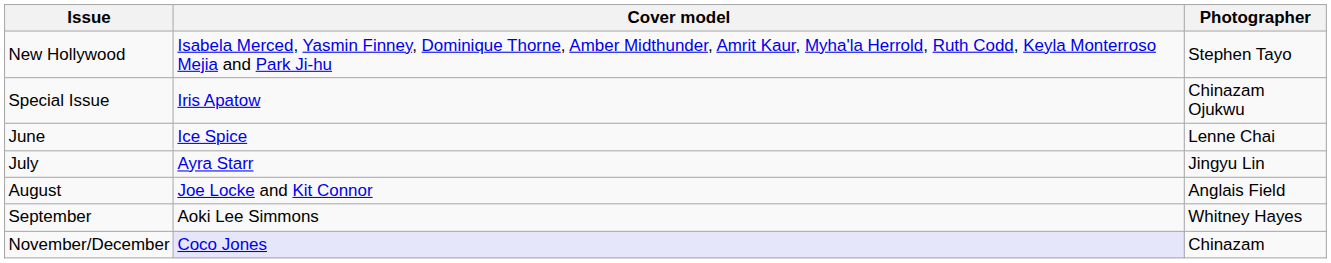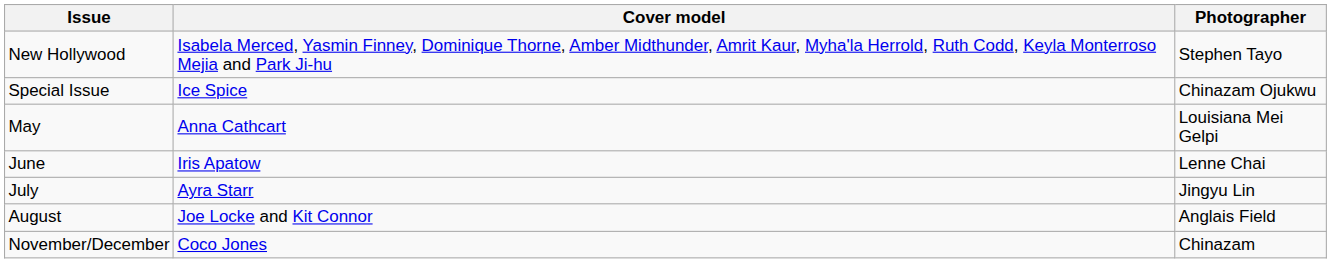Special Issue | Cover model: Iris Apatow -> Ice Spice
+ row: May | Anna Cathcart | Louisiana Mei Gelpi
June | Cover model: Ice Spice -> Iris Apatow
- row: September | Aoki Lee Simmons | Whitney Hayes
November/December | Cover model: lavender background -> no background
